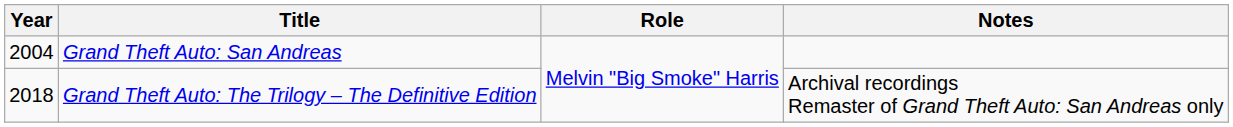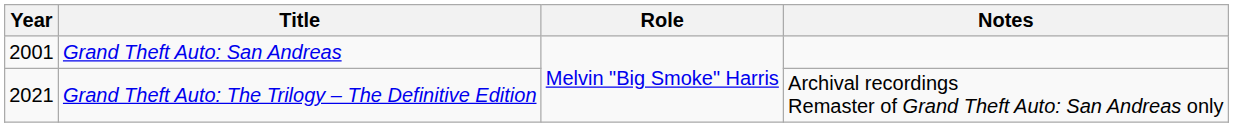Grand Theft Auto: San Andreas | Year: 2004 -> 2001
Grand Theft Auto: The Trilogy – The Definitive Edition | Year: 2018 -> 2021
